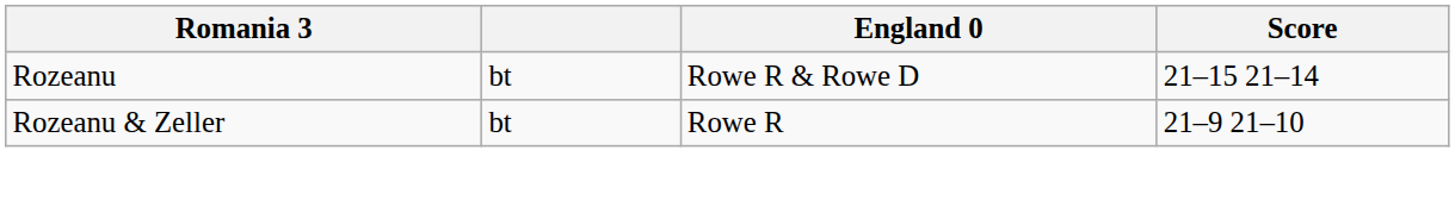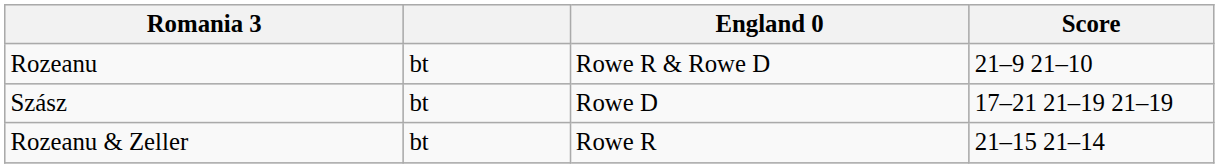Rozeanu | Score: 21–15 21–14 -> 21–9 21–10
+ row: Szász | bt | Rowe D | 17–21 21–19 21–19
Rozeanu & Zeller | Score: 21–9 21–10 -> 21–15 21–14
